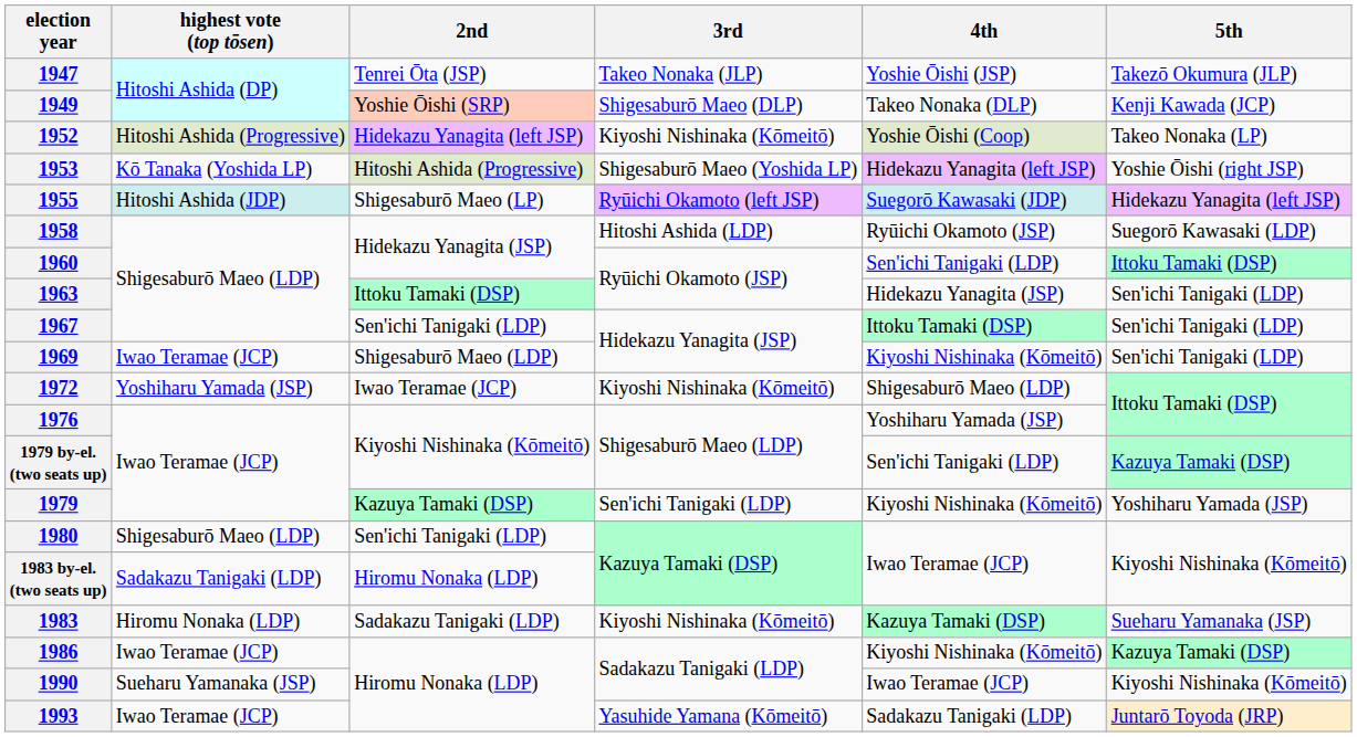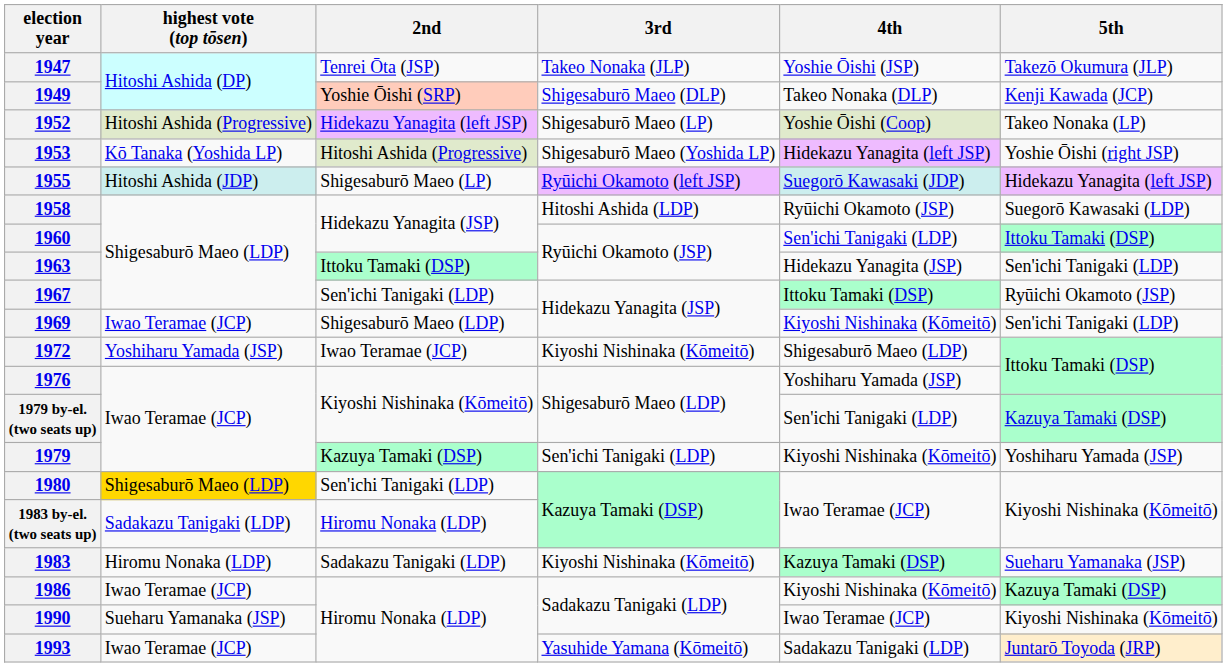1952 | 3rd: Kiyoshi Nishinaka (Kōmeitō) -> Shigesaburō Maeo (LP)
1967 | 5th: Sen'ichi Tanigaki (LDP) -> Ryūichi Okamoto (JSP)
1980 | highest vote (top tōsen): no background -> gold background
